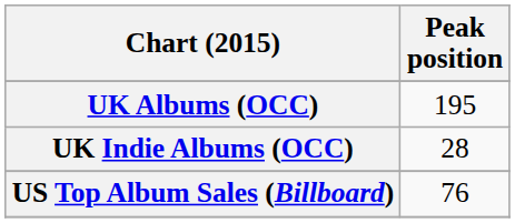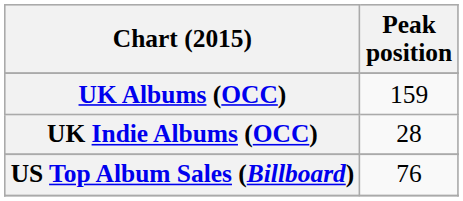UK Albums (OCC) | Peak position: 195 -> 159
